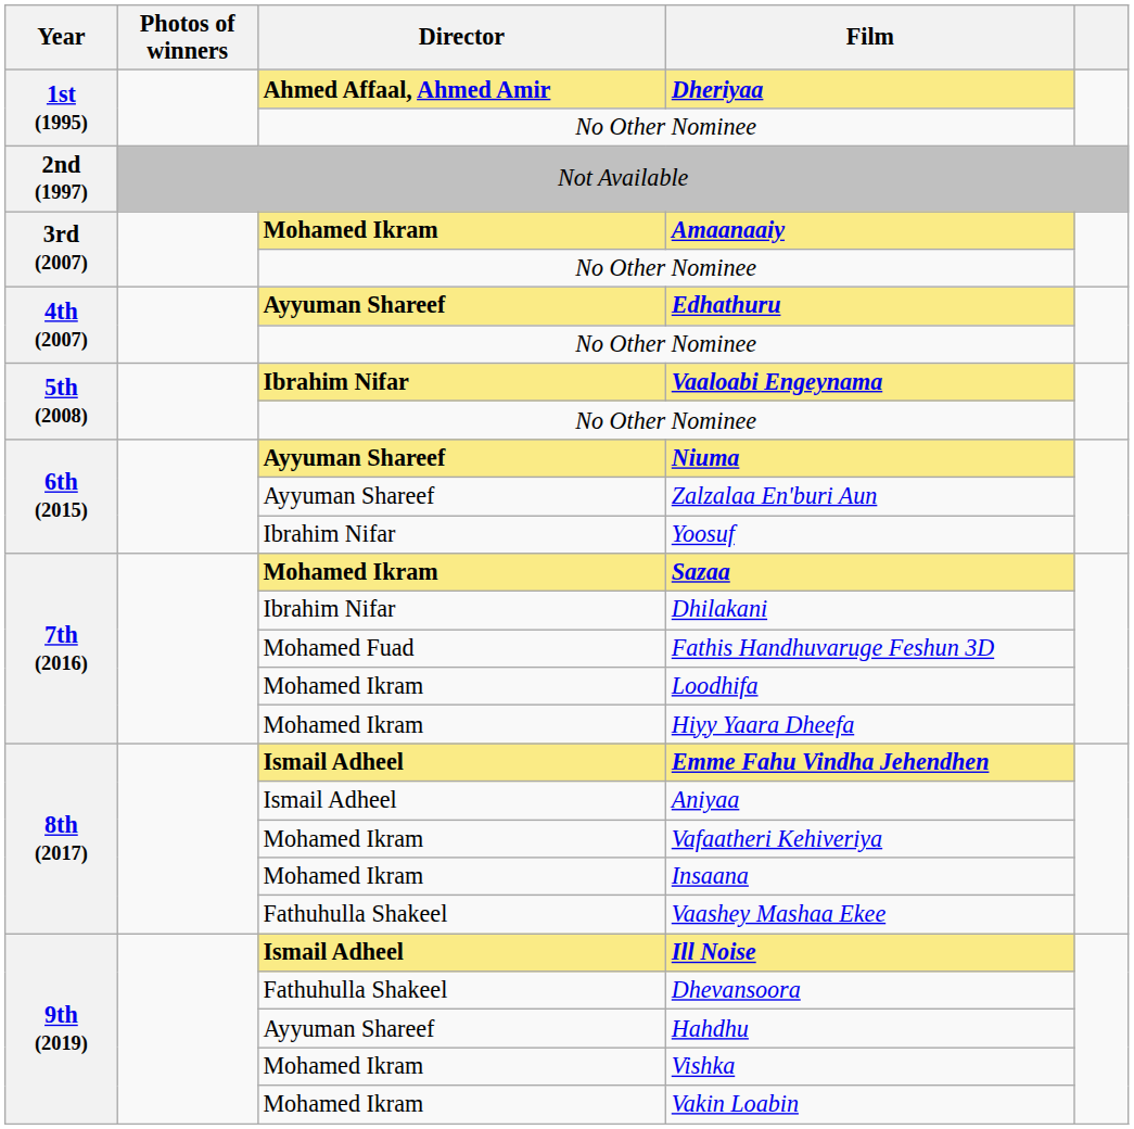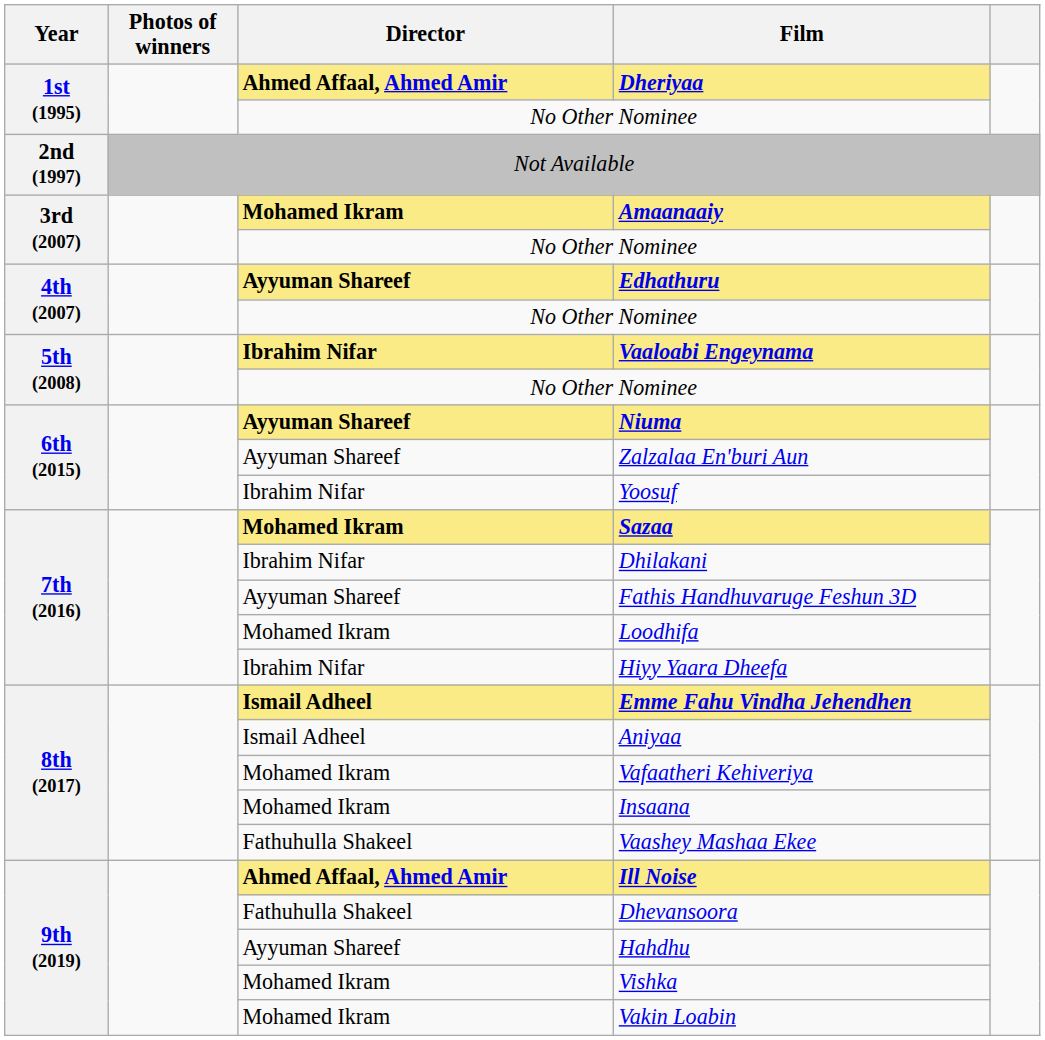Fathis Handhuvaruge Feshun 3D | Director: Mohamed Fuad -> Ayyuman Shareef
Hiyy Yaara Dheefa | Director: Mohamed Ikram -> Ibrahim Nifar
Ill Noise | Director: Ismail Adheel -> Ahmed Affaal, Ahmed Amir
